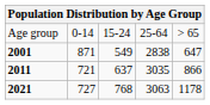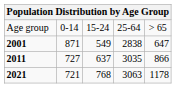2011 | column 2: 721 -> 727
2021 | column 2: 727 -> 721
